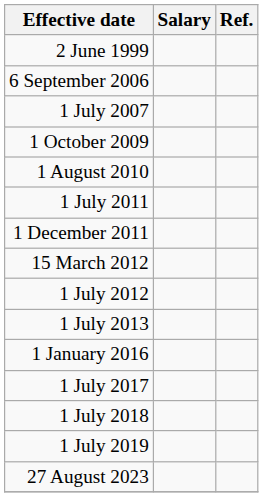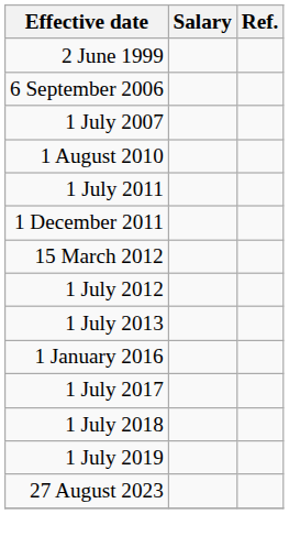- row: 1 October 2009
